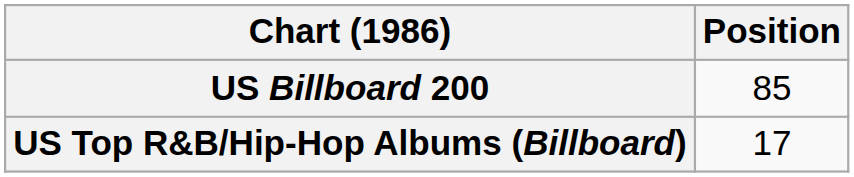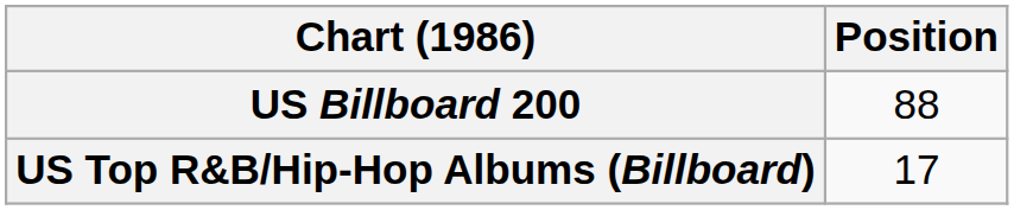US Billboard 200 | Position: 85 -> 88
